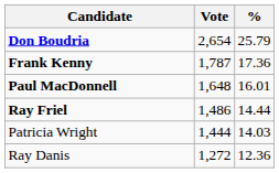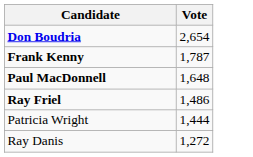- column: % | 25.79 | 17.36 | 16.01 | 14.44 | 14.03 | 12.36
